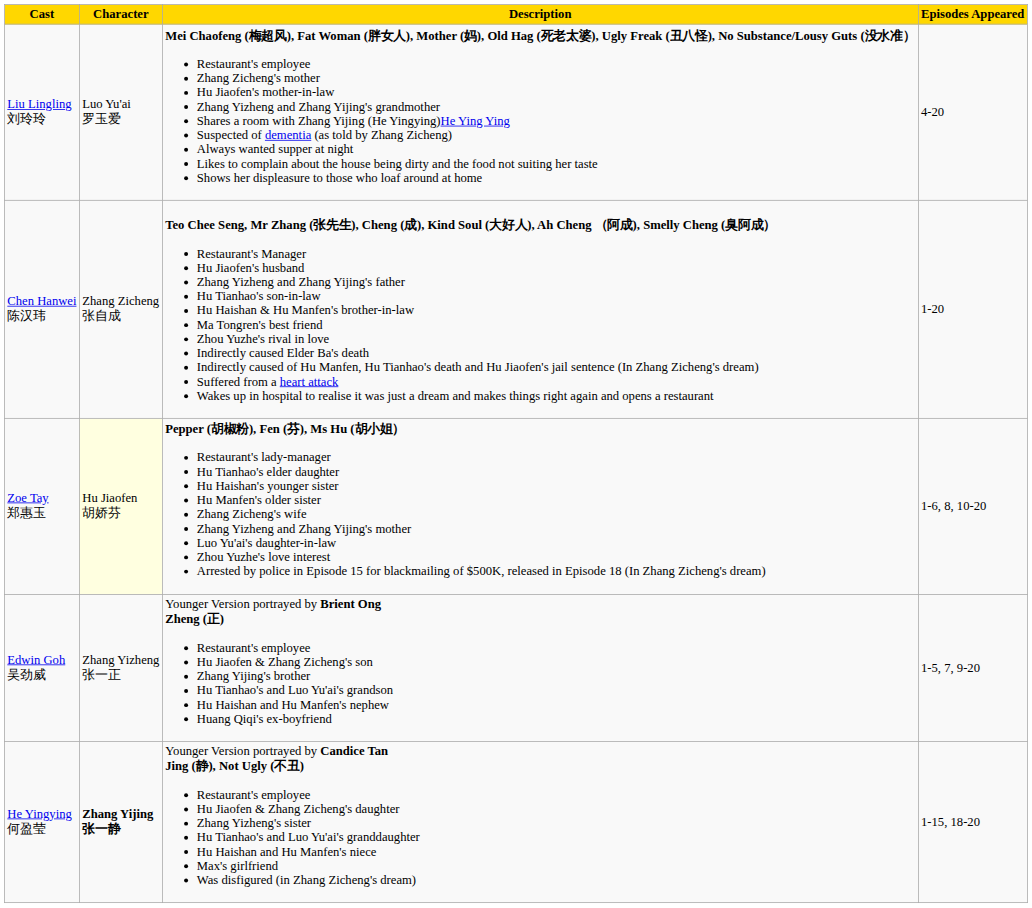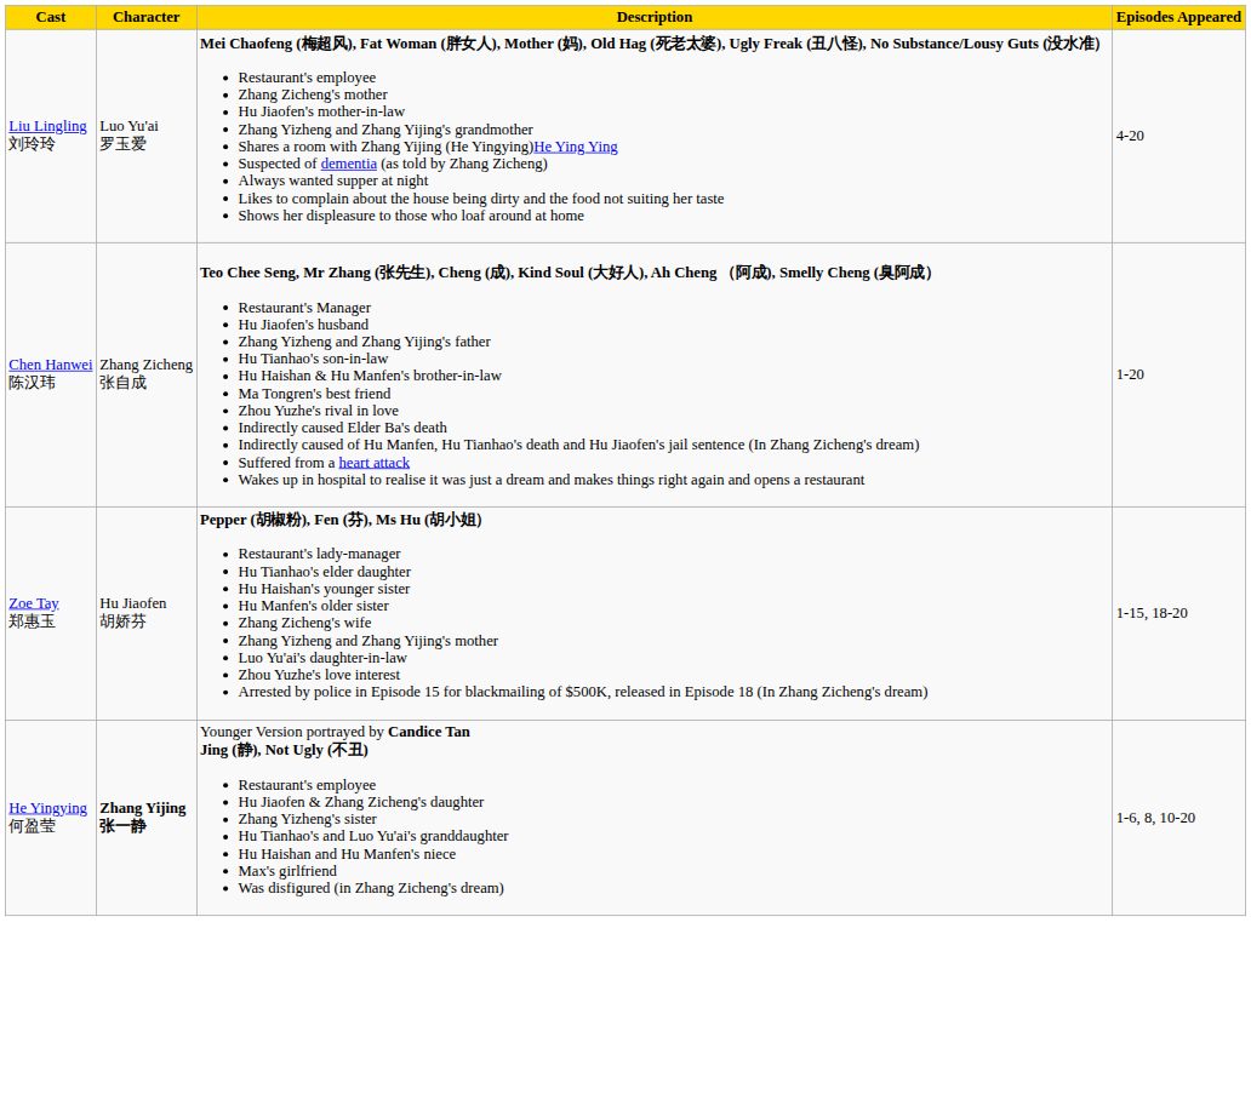Zoe Tay 郑惠玉 | Character: lightyellow background -> no background
Zoe Tay 郑惠玉 | Episodes Appeared: 1-6, 8, 10-20 -> 1-15, 18-20
- row: Edwin Goh 吴劲威 | Zhang Yizheng 张一正 | Younger Version portrayed by Brient Ong Zheng (正) Restaurant's employee Hu Jiaofen & Zhang Zicheng's son Zhang Yijing's brother Hu Tianhao's and Luo Yu'ai's grandson Hu Haishan and Hu Manfen's nephew Huang Qiqi's ex-boyfriend | 1-5, 7, 9-20
He Yingying 何盈莹 | Episodes Appeared: 1-15, 18-20 -> 1-6, 8, 10-20
